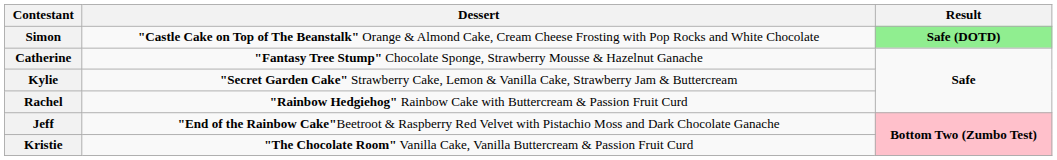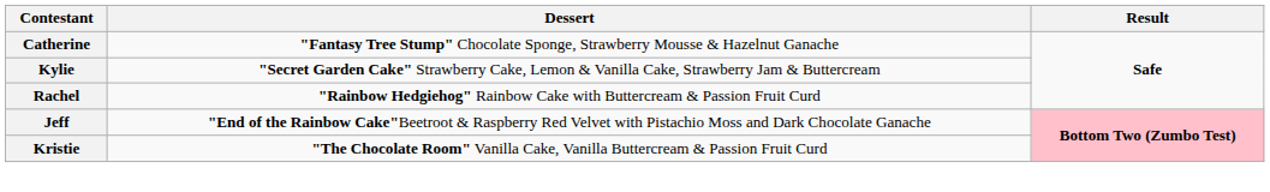- row: Simon | "Castle Cake on Top of The Beanstalk" Orange & Almond Cake, Cream Cheese Frosting with Pop Rocks and White Chocolate | Safe (DOTD)
